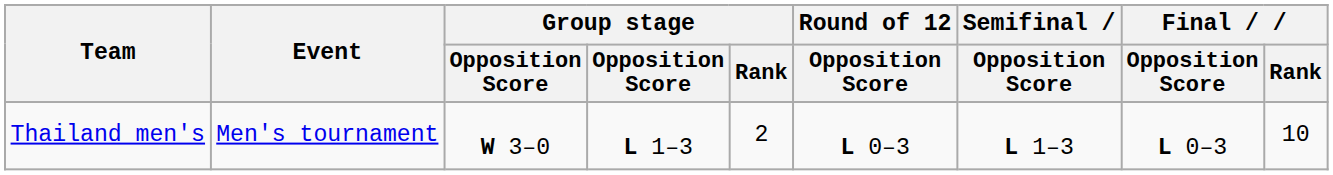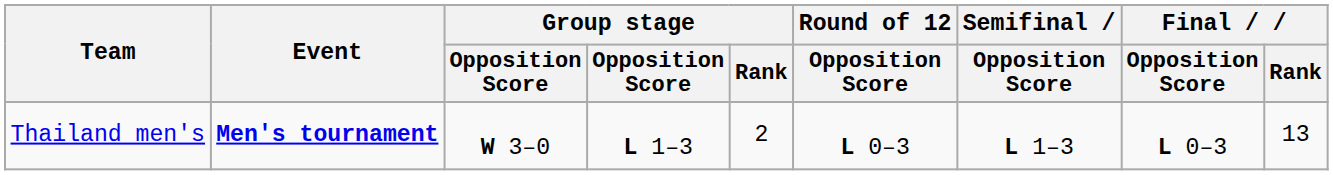Thailand men's | Event: normal -> bold
Thailand men's | Final / Rank: 10 -> 13
